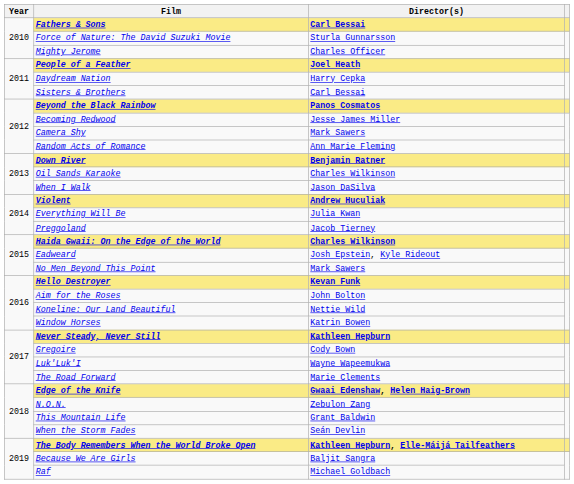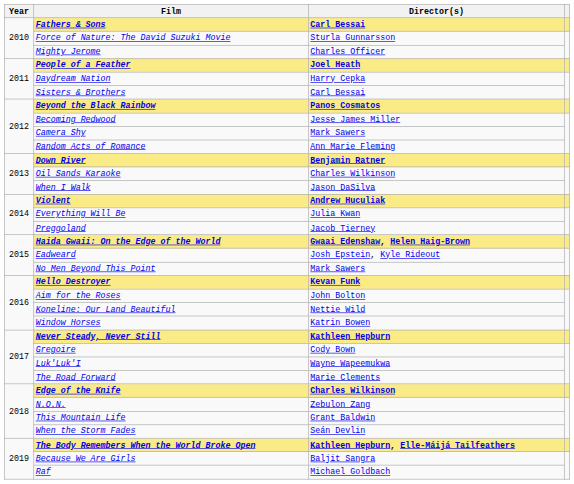Haida Gwaii: On the Edge of the World | Director(s): Charles Wilkinson -> Gwaai Edenshaw, Helen Haig-Brown
Edge of the Knife | Director(s): Gwaai Edenshaw, Helen Haig-Brown -> Charles Wilkinson
